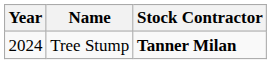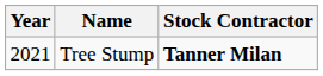Tree Stump | Year: 2024 -> 2021
